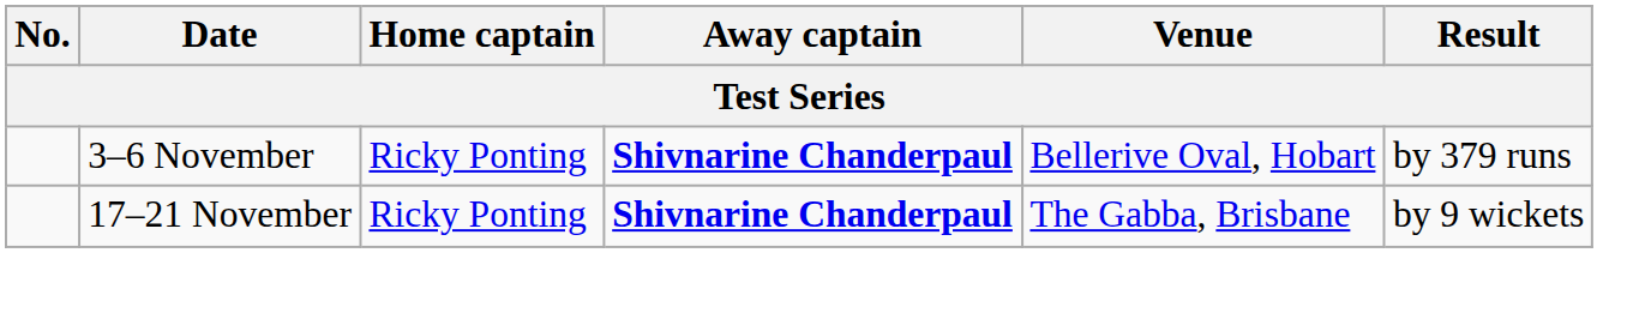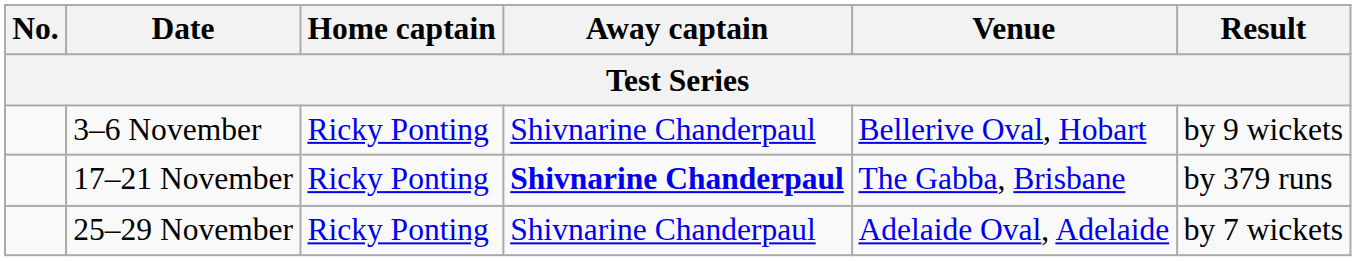3–6 November | Away captain: bold -> normal
3–6 November | Result: by 379 runs -> by 9 wickets
17–21 November | Result: by 9 wickets -> by 379 runs
+ row: 25–29 November | Ricky Ponting | Shivnarine Chanderpaul | Adelaide Oval, Adelaide | by 7 wickets
